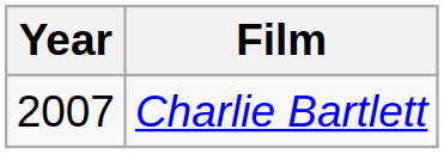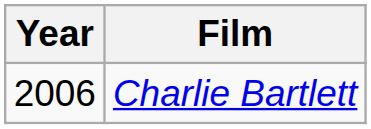Charlie Bartlett | Year: 2007 -> 2006
